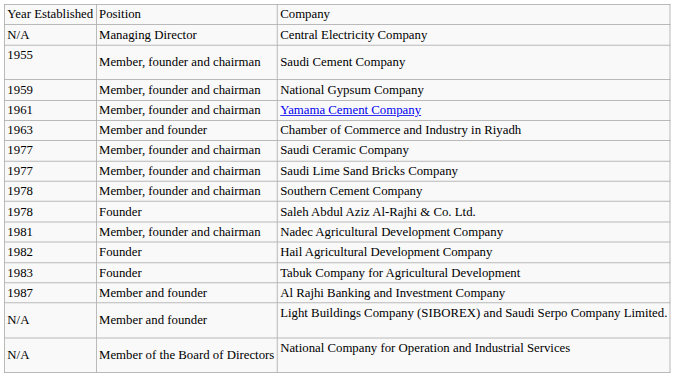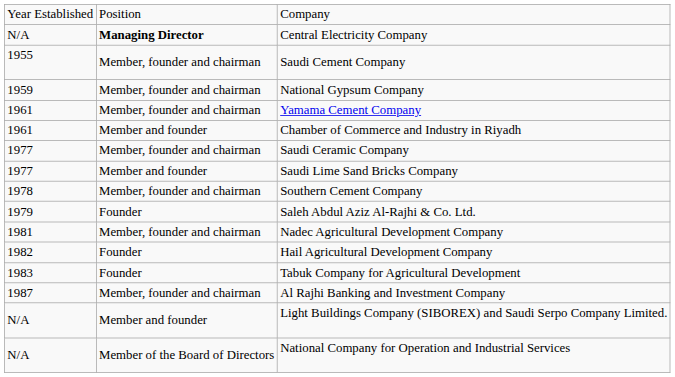Central Electricity Company | column 2: normal -> bold
Chamber of Commerce and Industry in Riyadh | column 1: 1963 -> 1961
Saudi Lime Sand Bricks Company | column 2: Member, founder and chairman -> Member and founder
Saleh Abdul Aziz Al-Rajhi & Co. Ltd. | column 1: 1978 -> 1979
Al Rajhi Banking and Investment Company | column 2: Member and founder -> Member, founder and chairman
